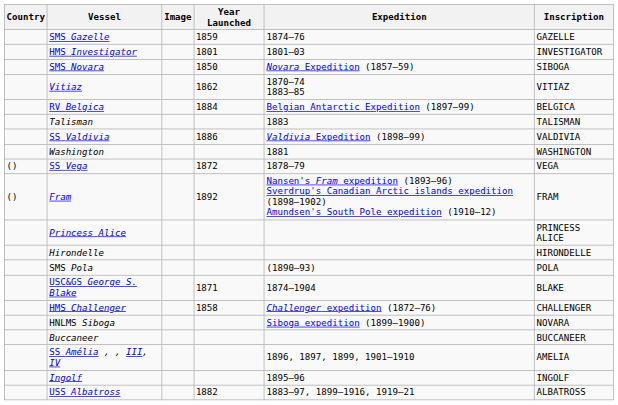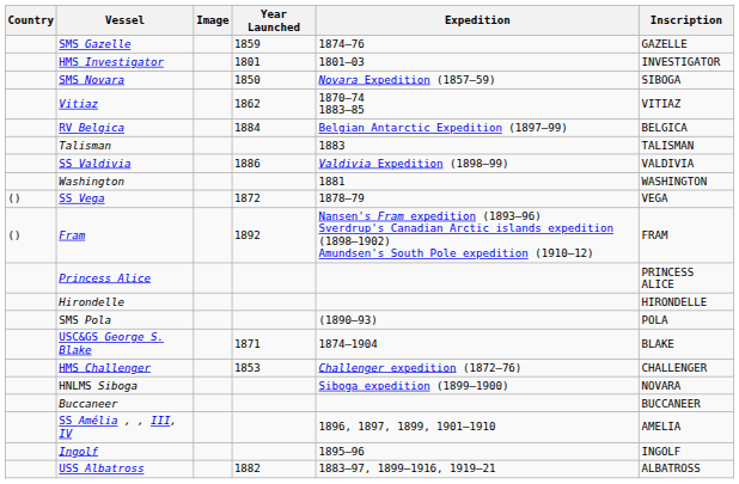HMS Challenger | Year Launched: 1858 -> 1853
